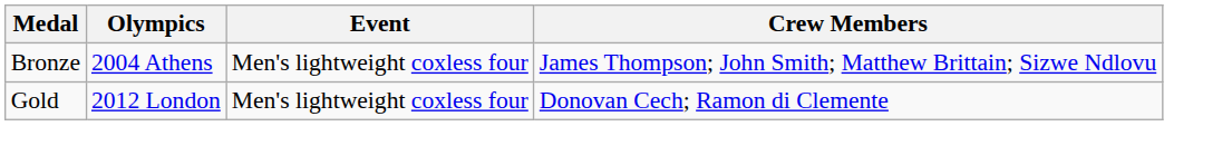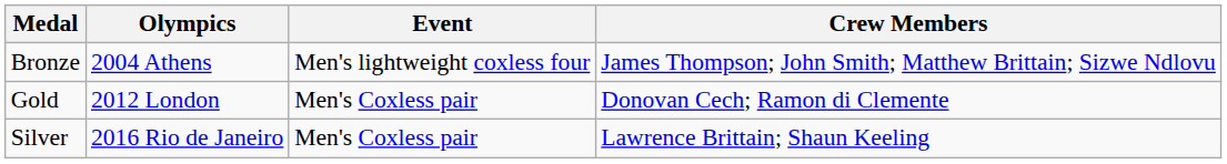Gold | Event: Men's lightweight coxless four -> Men's Coxless pair
+ row: Silver | 2016 Rio de Janeiro | Men's Coxless pair | Lawrence Brittain; Shaun Keeling
